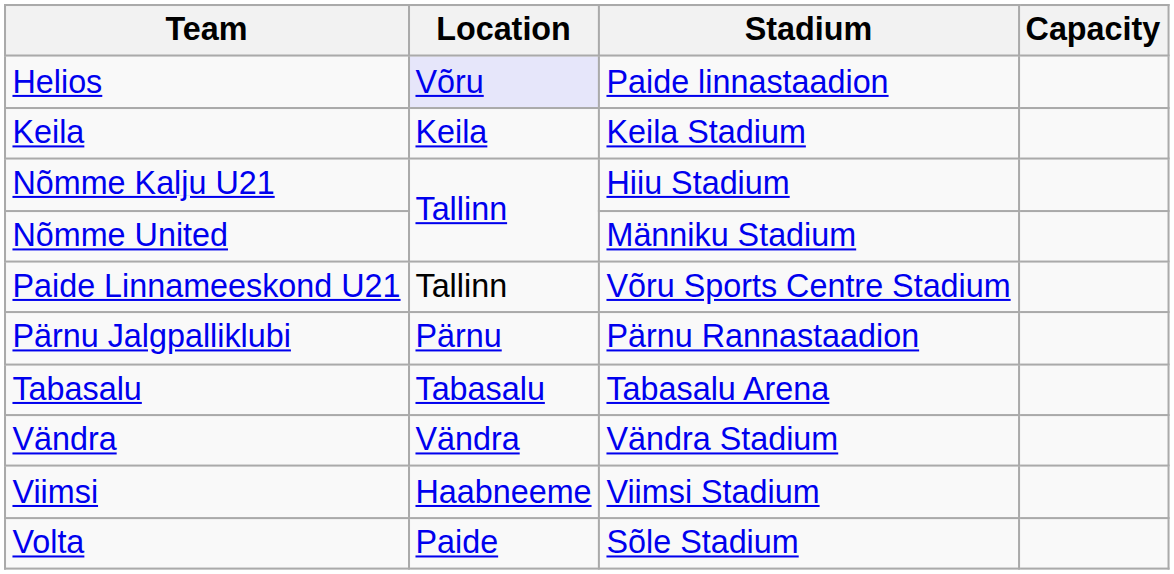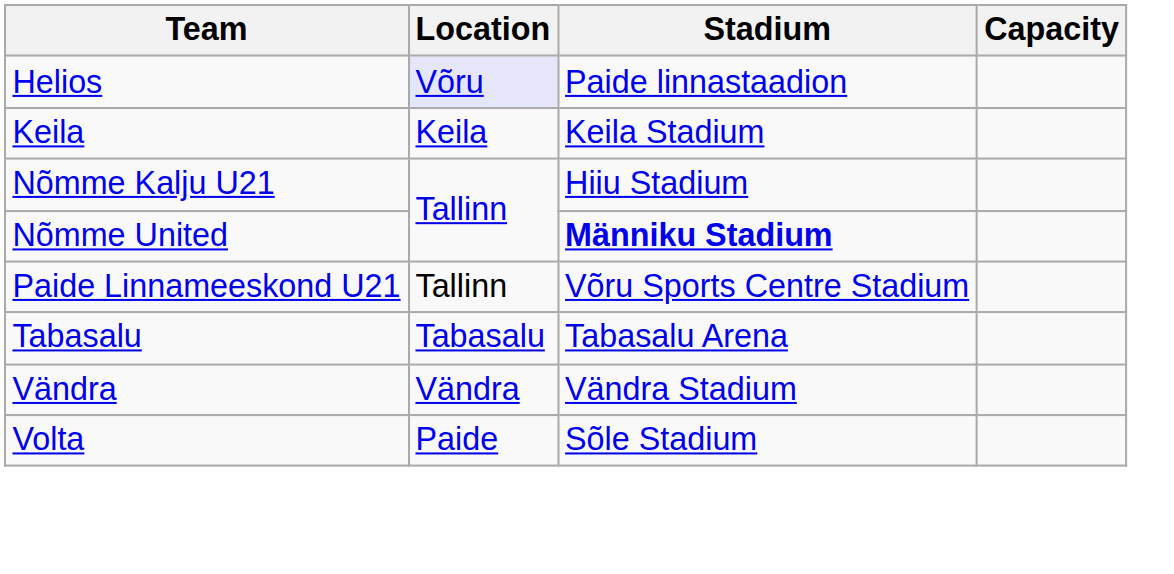Nõmme United | Stadium: normal -> bold
- row: Pärnu Jalgpalliklubi | Pärnu | Pärnu Rannastaadion
- row: Viimsi | Haabneeme | Viimsi Stadium
